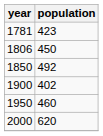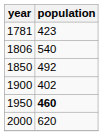1806 | population: 450 -> 540
1950 | population: normal -> bold
